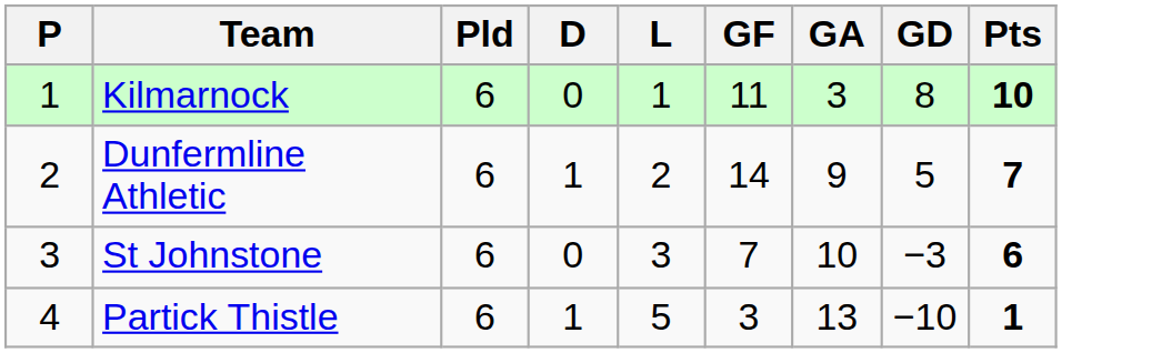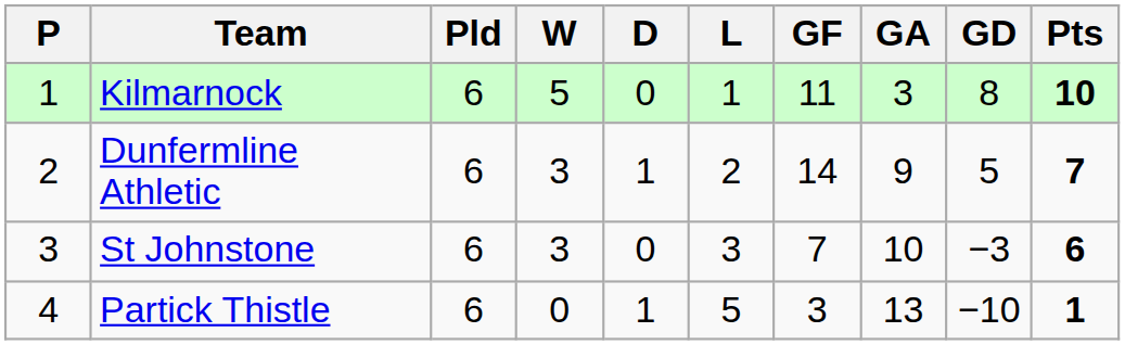+ column: W | 5 | 3 | 3 | 0
